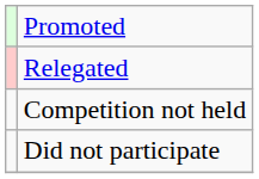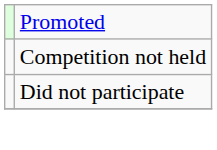- row: Relegated
